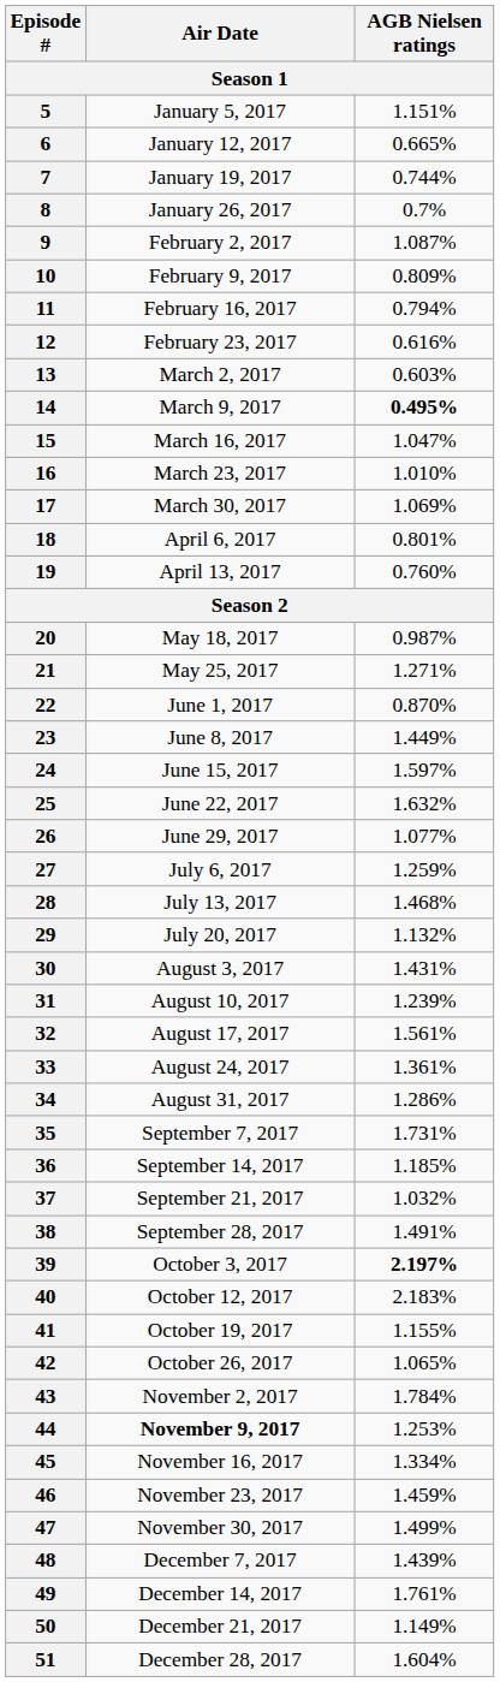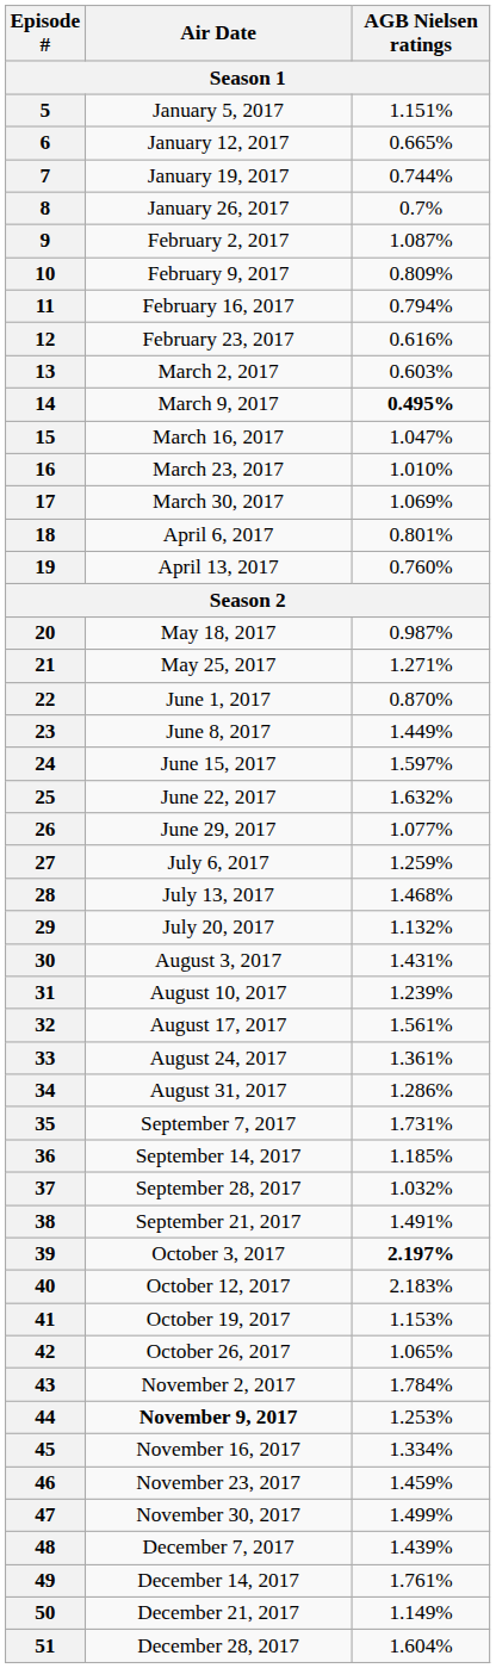37 | Air Date: September 21, 2017 -> September 28, 2017
38 | Air Date: September 28, 2017 -> September 21, 2017
41 | AGB Nielsen ratings: 1.155% -> 1.153%
